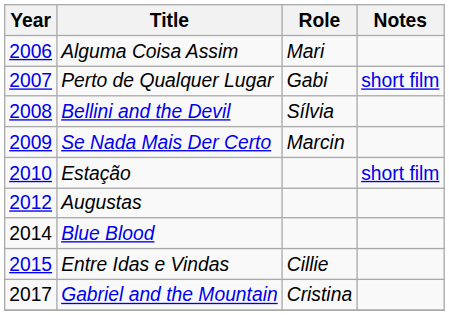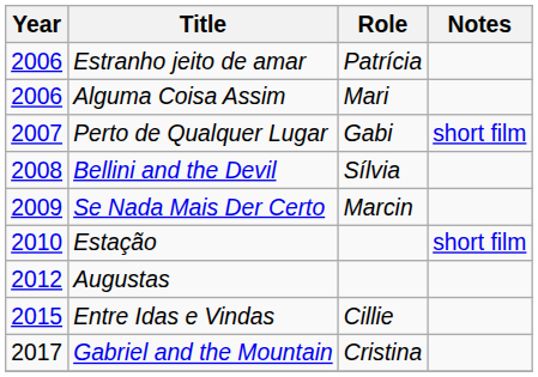+ row: 2006 | Estranho jeito de amar | Patrícia
- row: 2014 | Blue Blood
